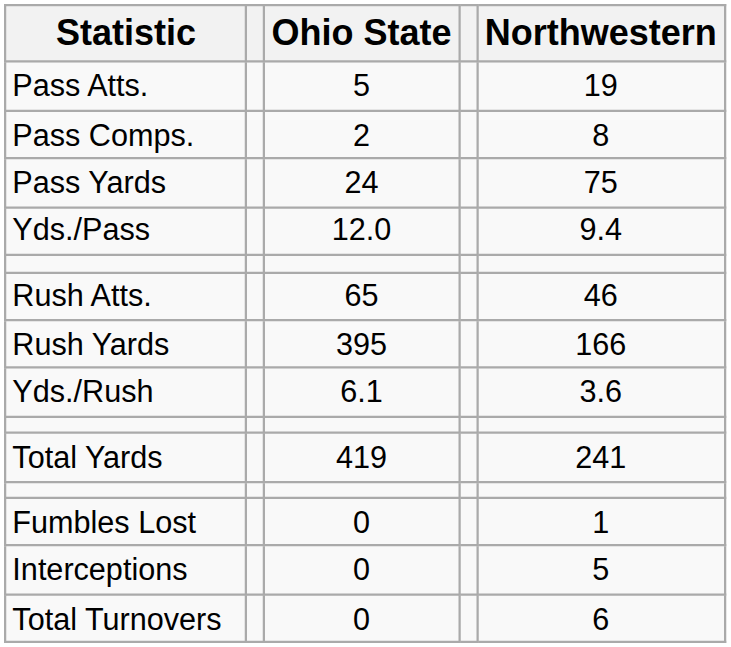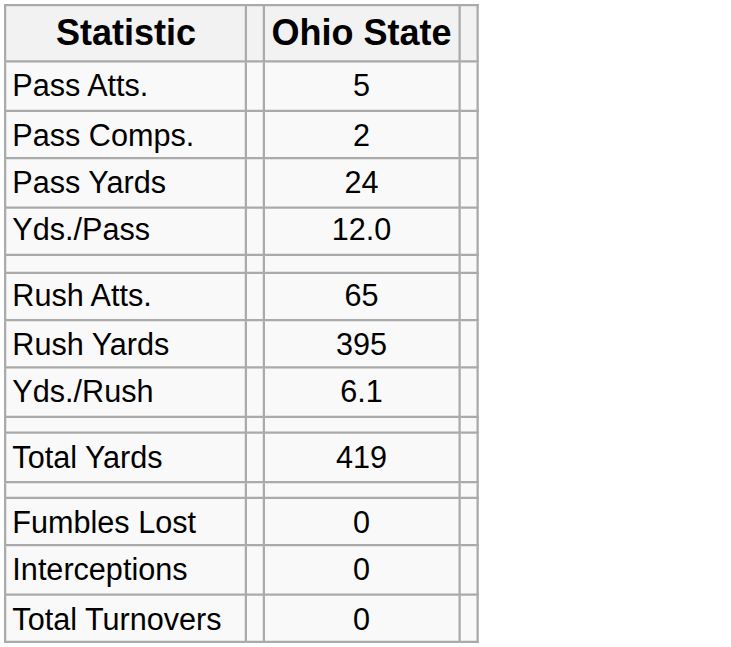- column: Northwestern | 19 | 8 | 75 | 9.4 | 46 | 166 | 3.6 | 241 | 1 | 5 | 6
